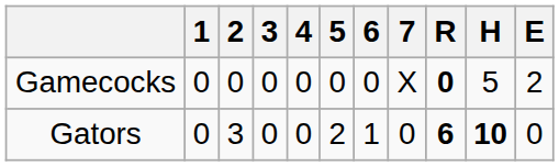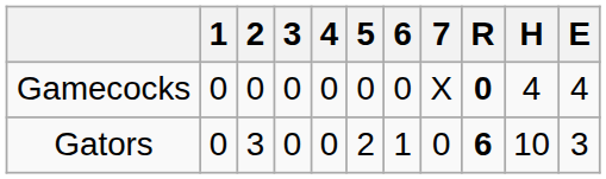Gamecocks | H: 5 -> 4
Gamecocks | E: 2 -> 4
Gators | H: bold -> normal
Gators | E: 0 -> 3
